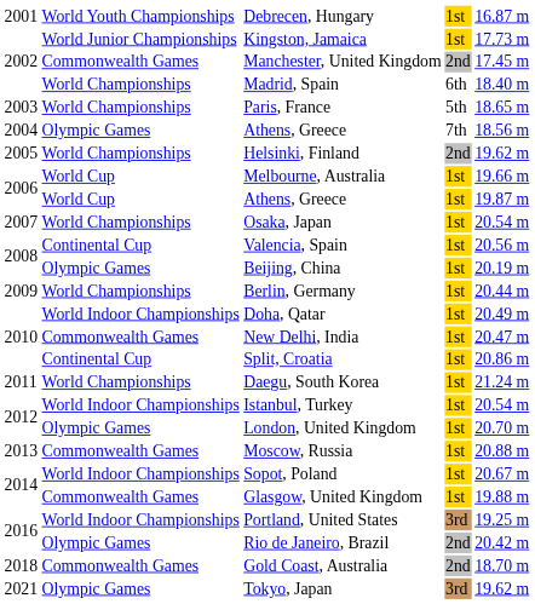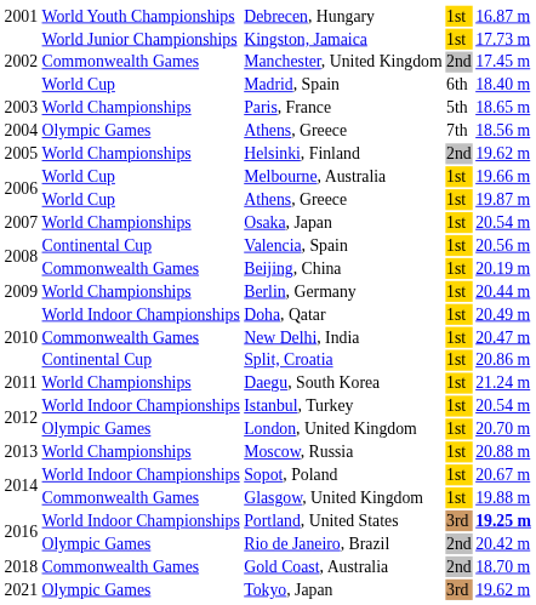Madrid, Spain | column 2: World Championships -> World Cup
Beijing, China | column 2: Olympic Games -> Commonwealth Games
Moscow, Russia | column 2: Commonwealth Games -> World Championships
Portland, United States | column 5: normal -> bold
